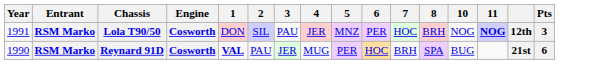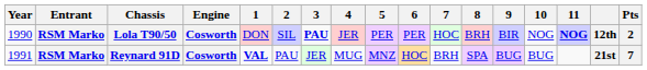+ column: 9 | BIR | BUG
Lola T90/50 | Year: 1991 -> 1990
Lola T90/50 | 3: normal -> bold
Lola T90/50 | 5: MNZ -> PER
Lola T90/50 | Pts: 3 -> 2
Reynard 91D | Year: 1990 -> 1991
Reynard 91D | 5: PER -> MNZ
Reynard 91D | Pts: 6 -> 7
